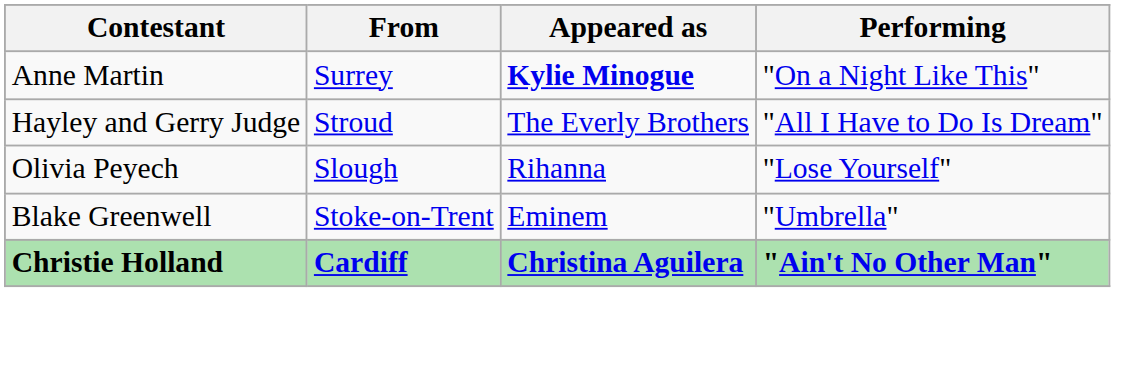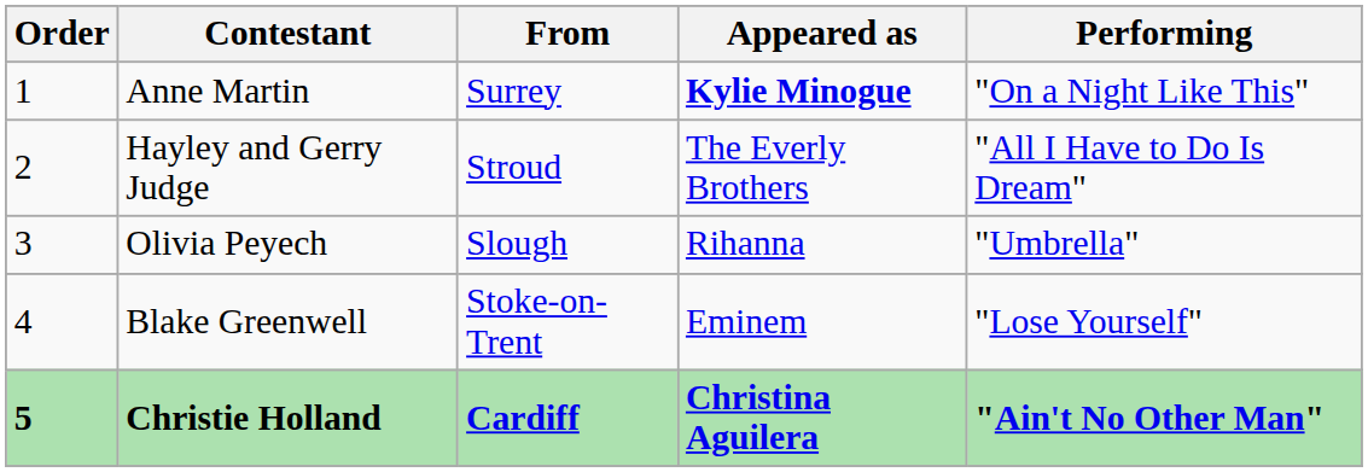+ column: Order | 1 | 2 | 3 | 4 | 5
Olivia Peyech | Performing: "Lose Yourself" -> "Umbrella"
Blake Greenwell | Performing: "Umbrella" -> "Lose Yourself"
